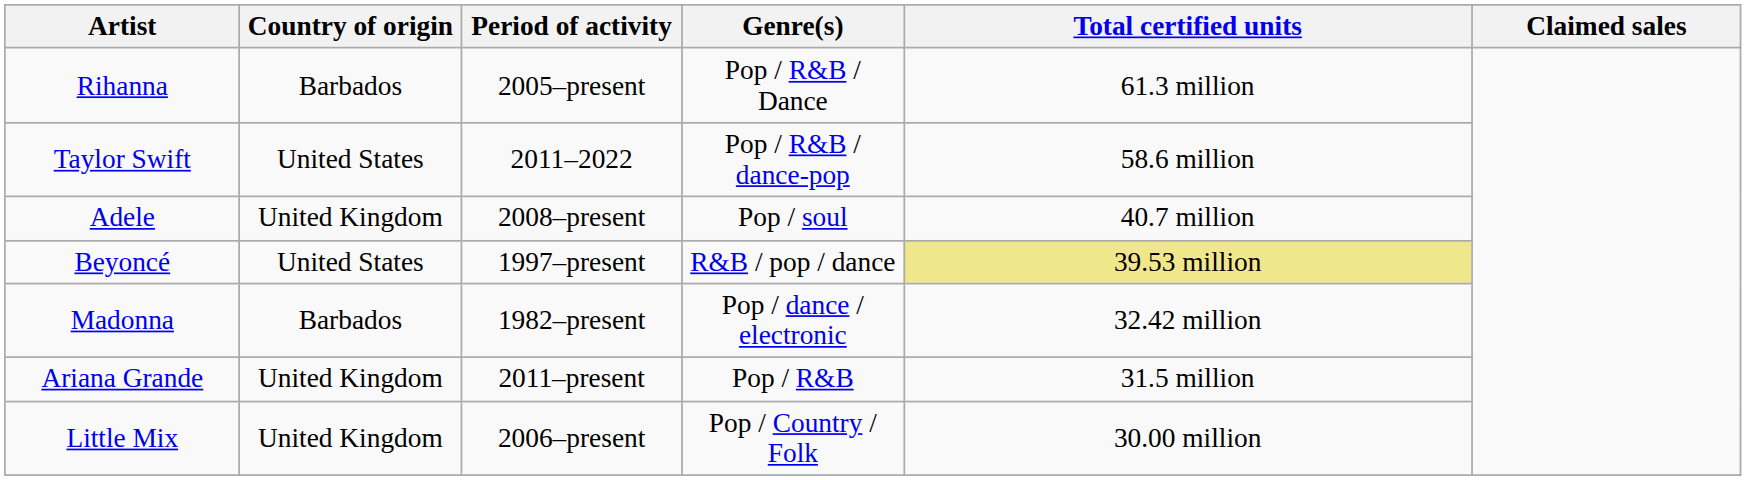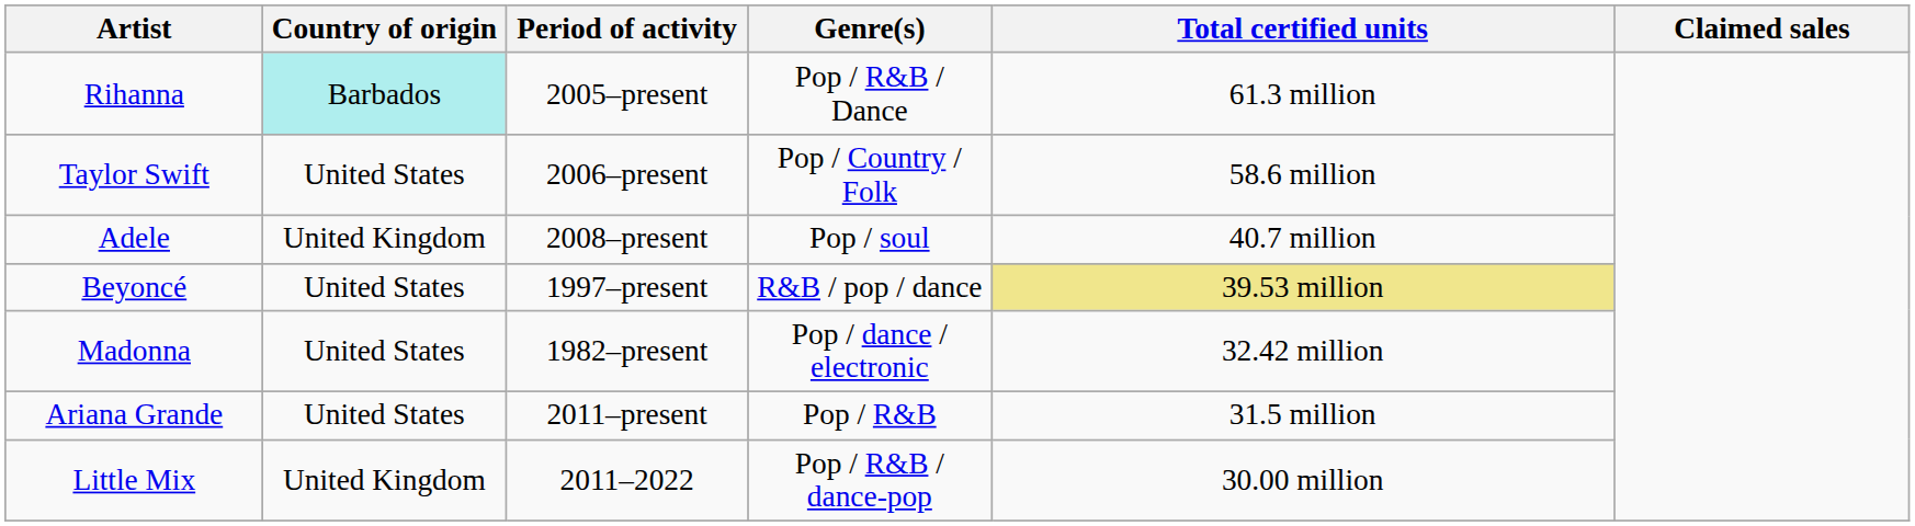Rihanna | Country of origin: no background -> paleturquoise background
Taylor Swift | Period of activity: 2011–2022 -> 2006–present
Taylor Swift | Genre(s): Pop / R&B / dance-pop -> Pop / Country / Folk
Madonna | Country of origin: Barbados -> United States
Ariana Grande | Country of origin: United Kingdom -> United States
Little Mix | Period of activity: 2006–present -> 2011–2022
Little Mix | Genre(s): Pop / Country / Folk -> Pop / R&B / dance-pop
